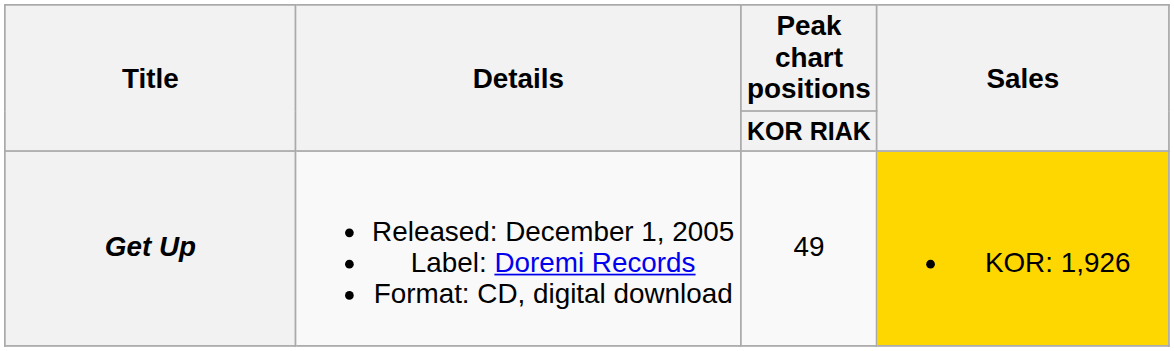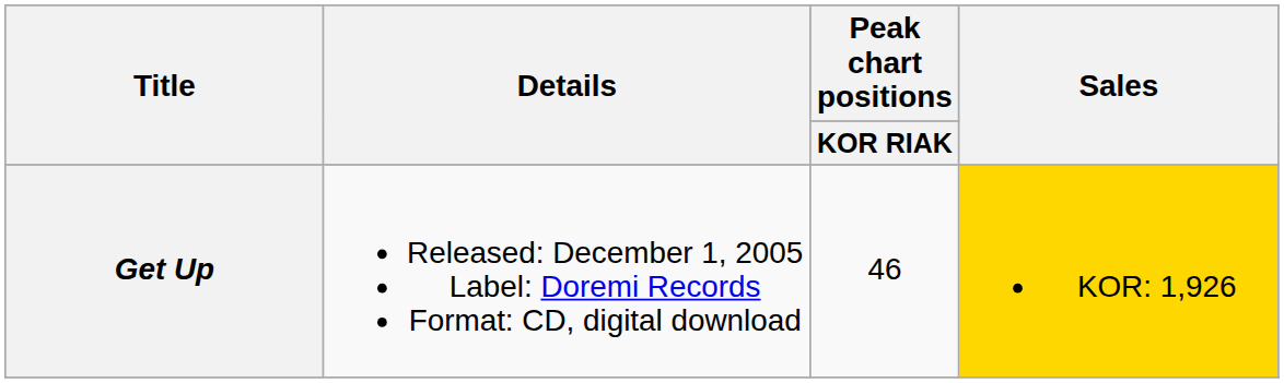Get Up | Peak chart positions / KOR RIAK: 49 -> 46
